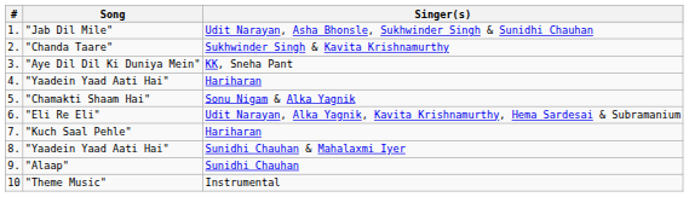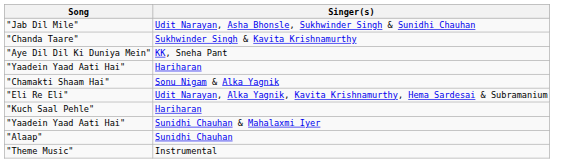- column: # | 1. | 2. | 3. | 4. | 5. | 6. | 7. | 8. | 9. | 10
